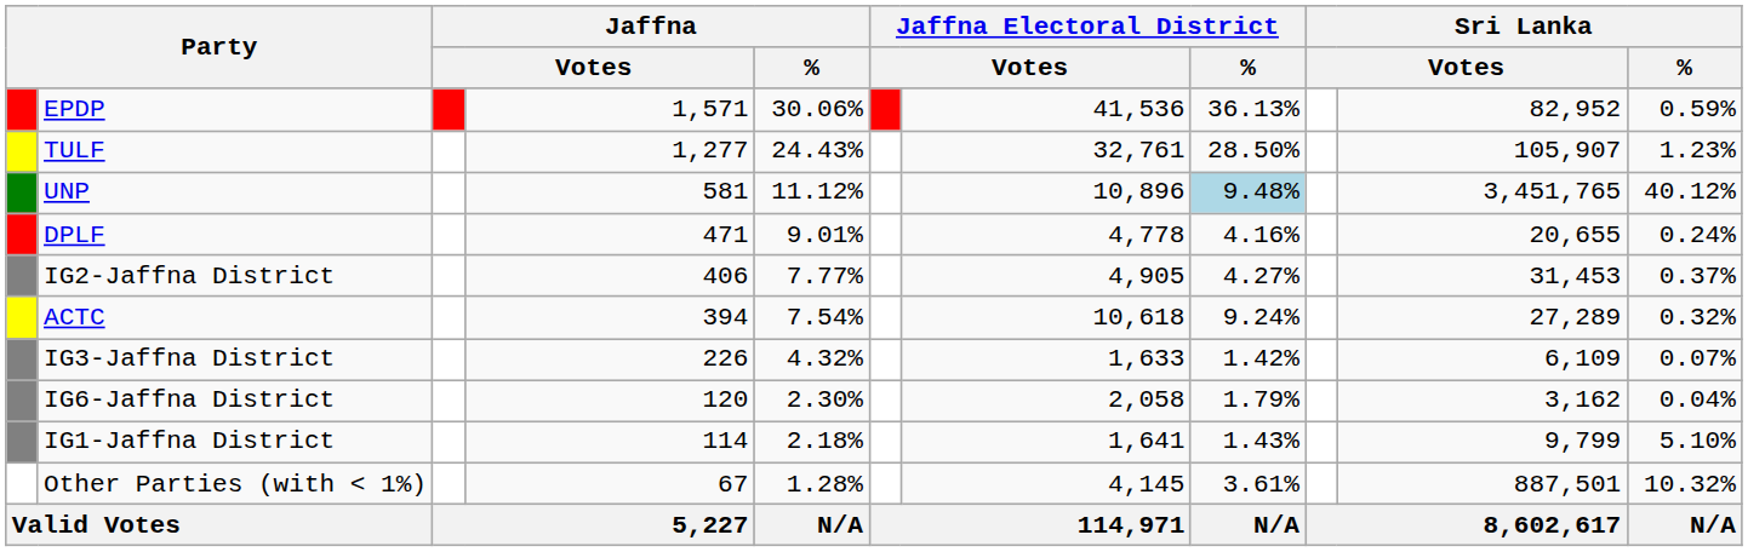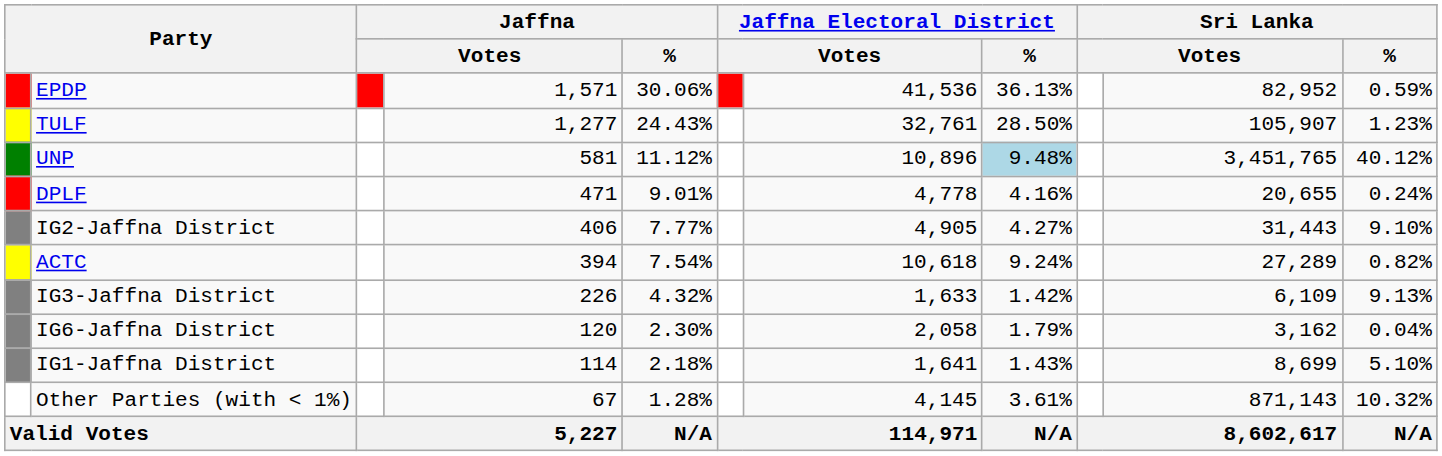IG2-Jaffna District | column 10: 31,453 -> 31,443
IG2-Jaffna District | Sri Lanka / %: 0.37% -> 9.10%
ACTC | Sri Lanka / %: 0.32% -> 0.82%
IG3-Jaffna District | Sri Lanka / %: 0.07% -> 9.13%
IG1-Jaffna District | column 10: 9,799 -> 8,699
Other Parties (with < 1%) | column 10: 887,501 -> 871,143
